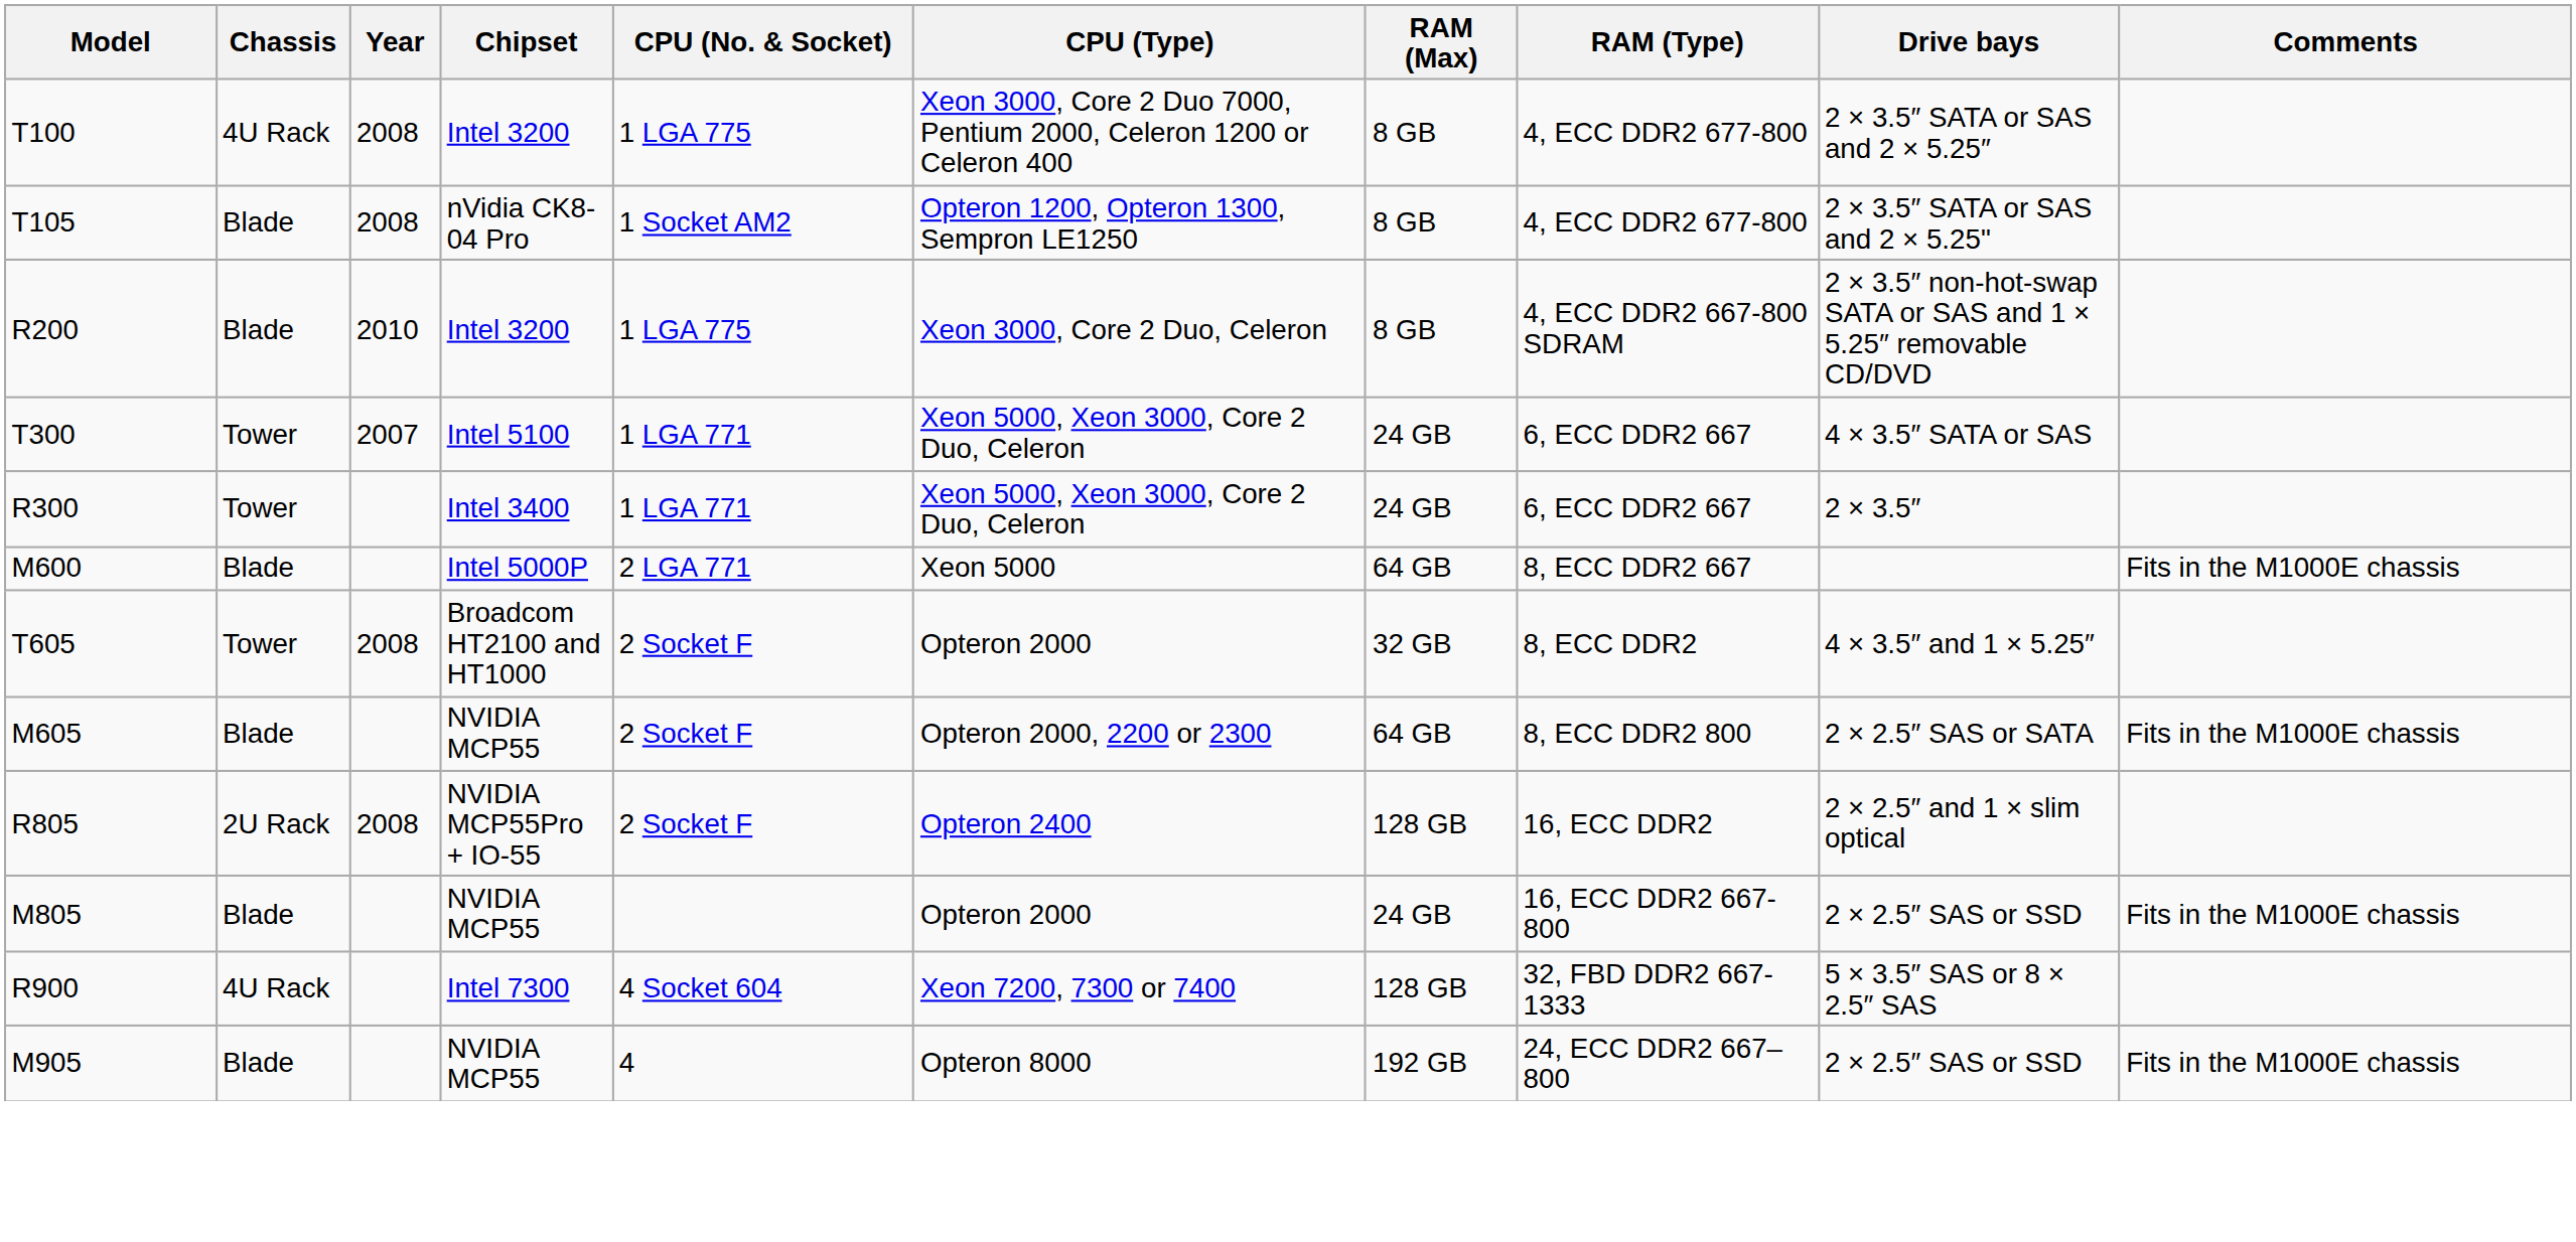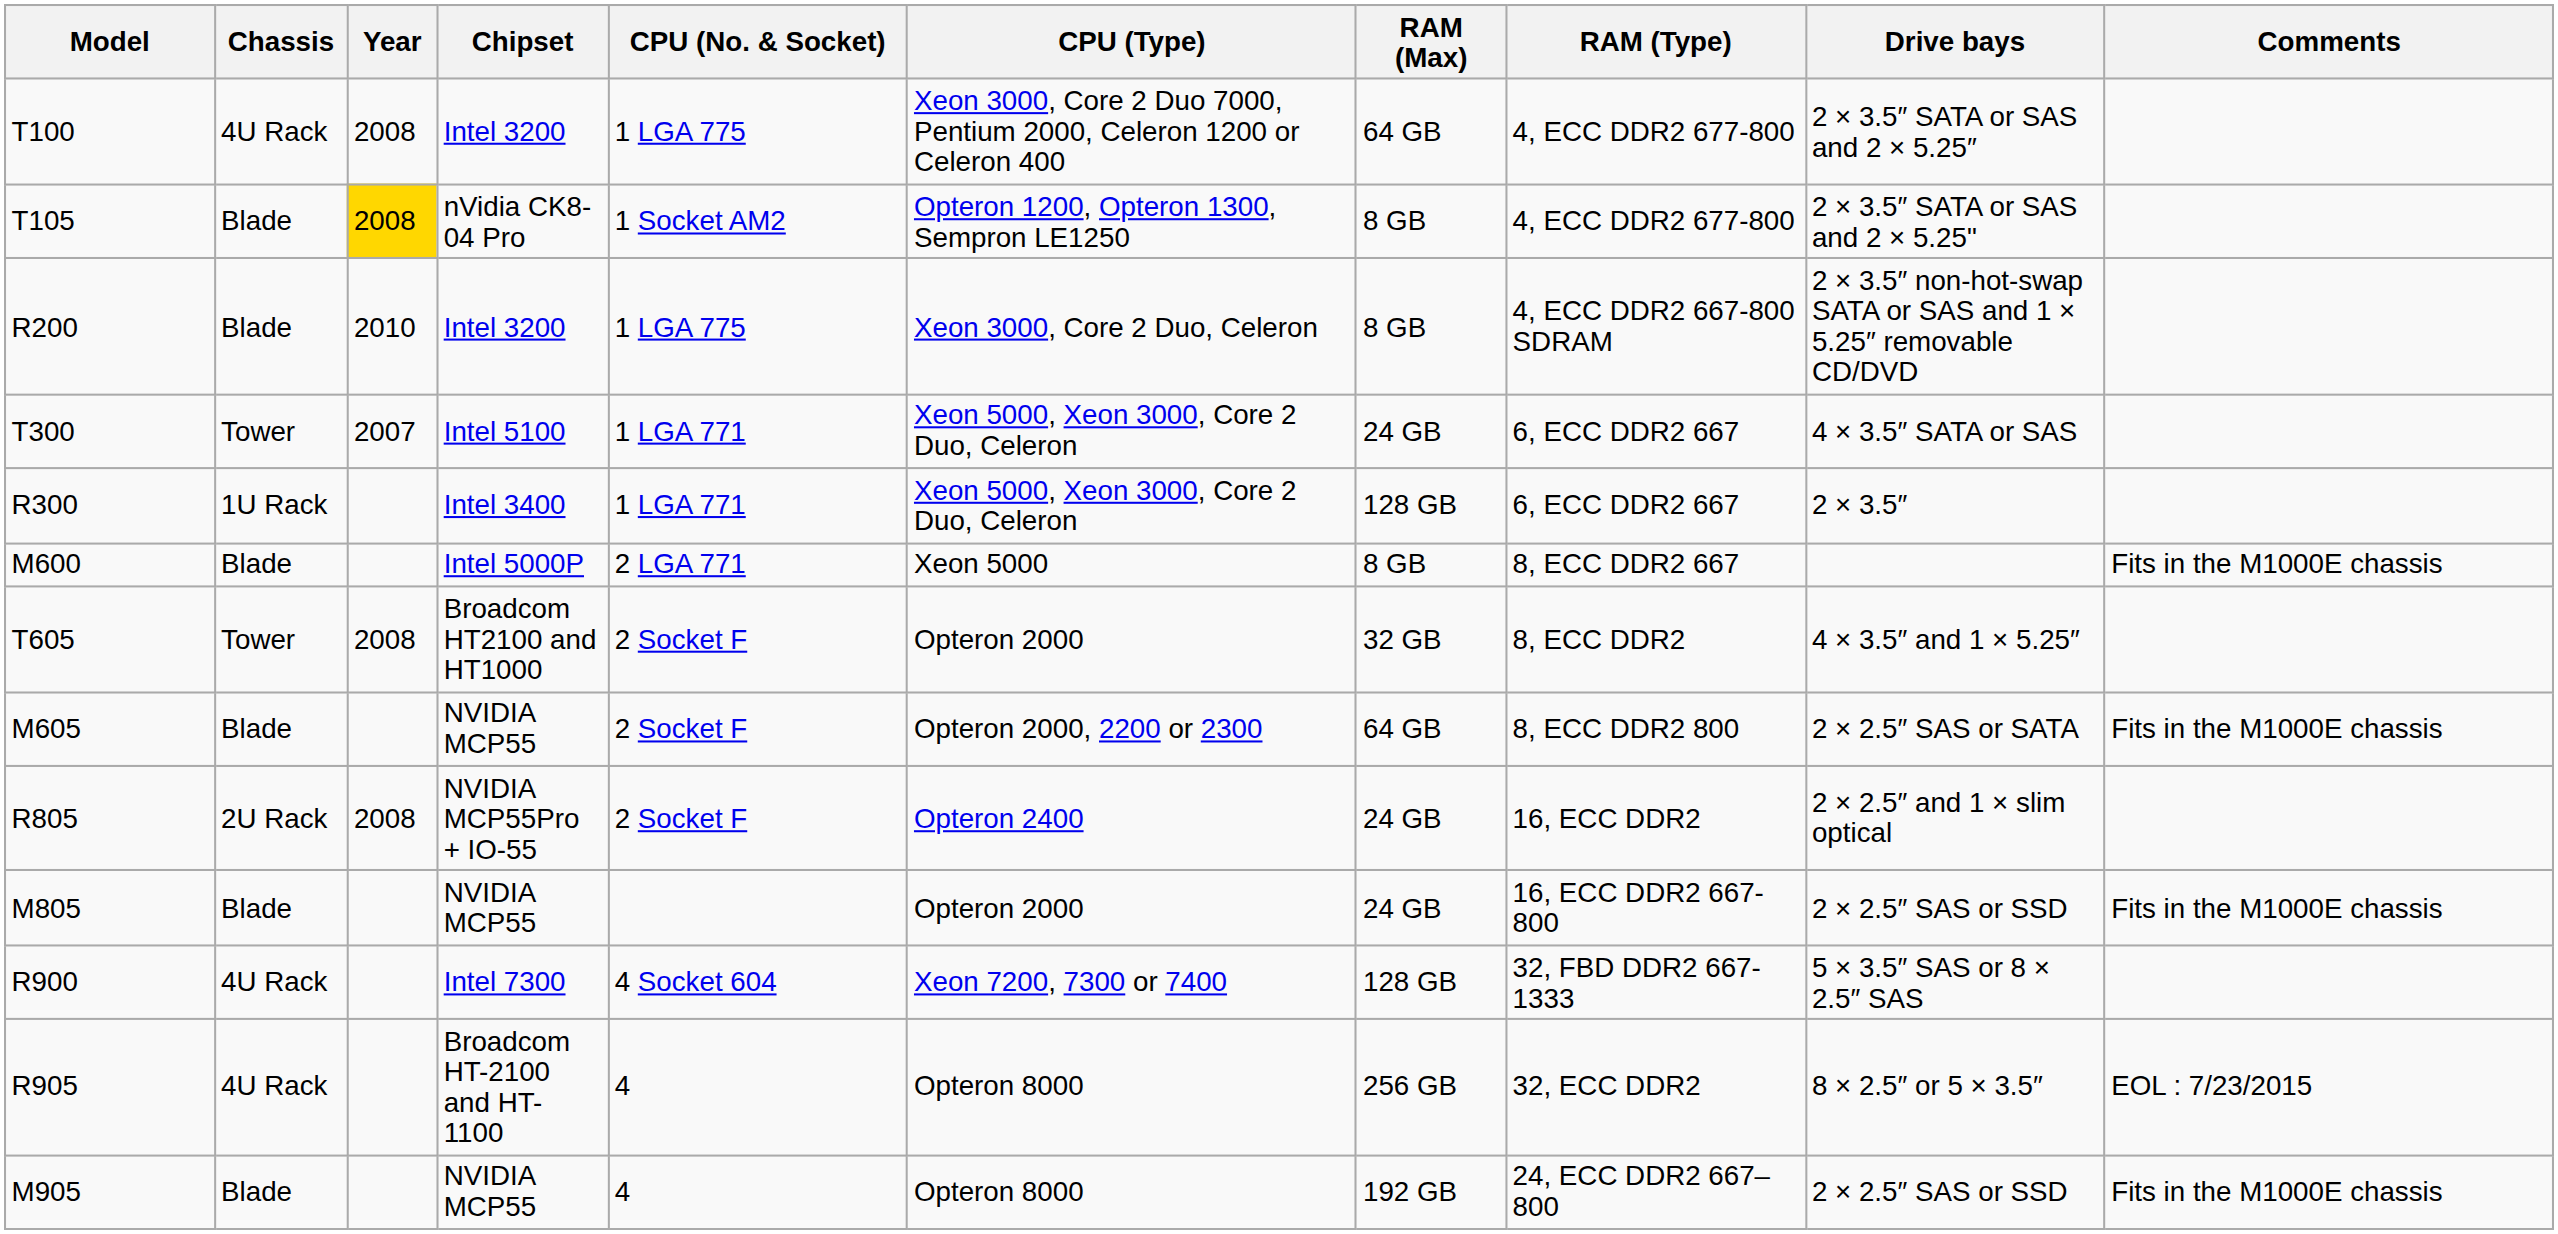T100 | RAM (Max): 8 GB -> 64 GB
T105 | Year: no background -> gold background
R300 | Chassis: Tower -> 1U Rack
R300 | RAM (Max): 24 GB -> 128 GB
M600 | RAM (Max): 64 GB -> 8 GB
R805 | RAM (Max): 128 GB -> 24 GB
+ row: R905 | 4U Rack | Broadcom HT-2100 and HT-1100 | 4 | Opteron 8000 | 256 GB | 32, ECC DDR2 | 8 × 2.5″ or 5 × 3.5″ | EOL : 7/23/2015
